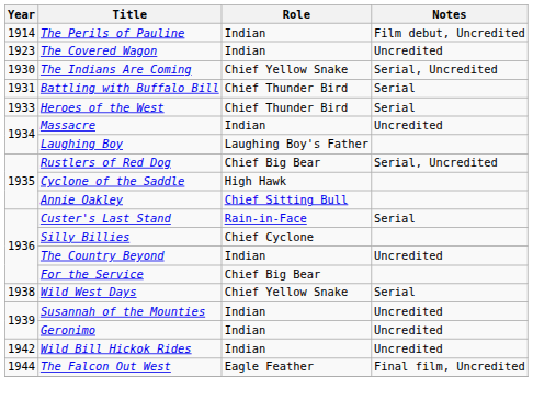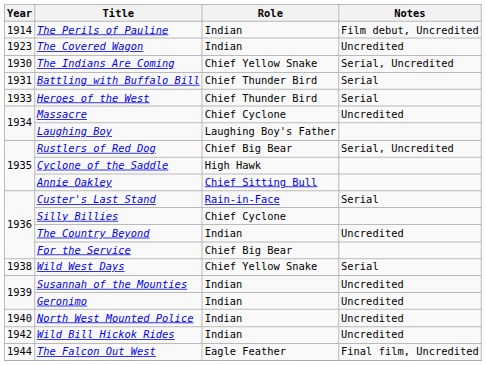Massacre | Role: Indian -> Chief Cyclone
+ row: 1940 | North West Mounted Police | Indian | Uncredited
